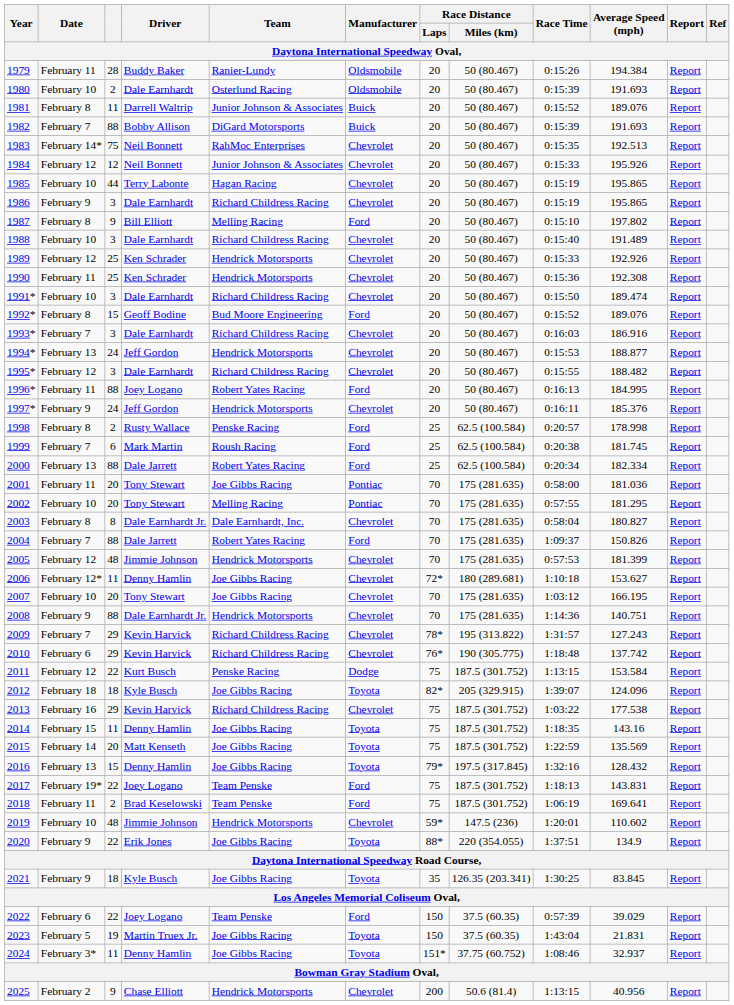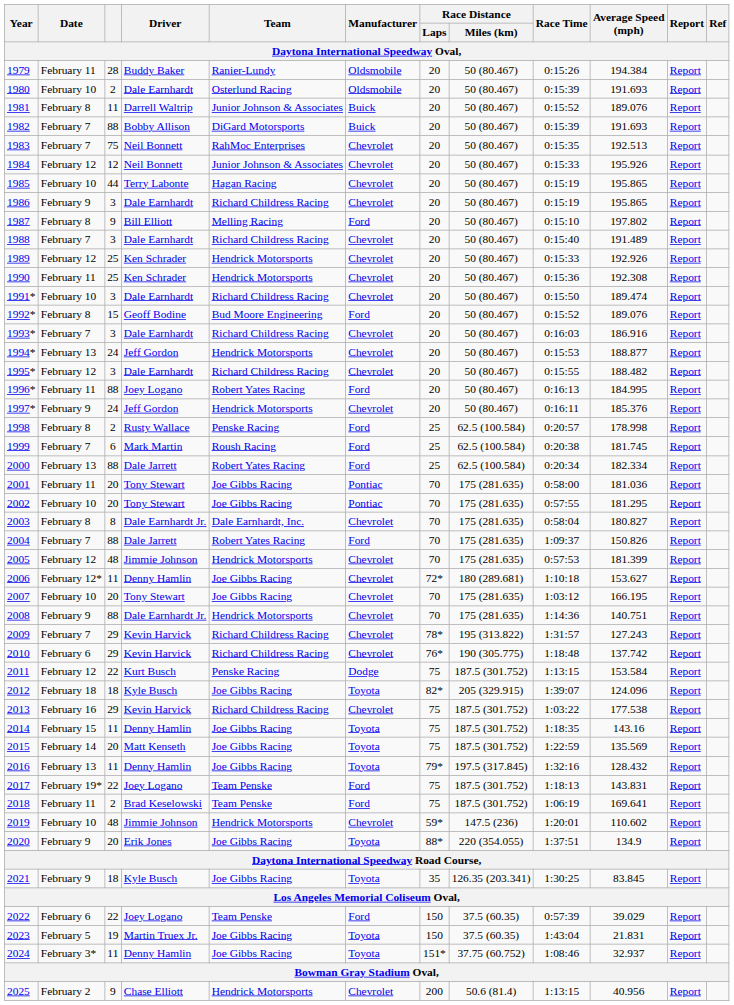1983 | Date: February 14* -> February 7
1988 | Date: February 10 -> February 7
2002 | Team: Melling Racing -> Joe Gibbs Racing
2016 | column 3: 15 -> 11
2020 | column 3: 22 -> 20
